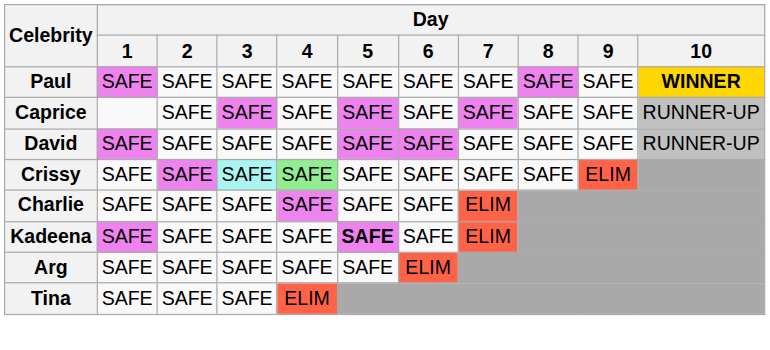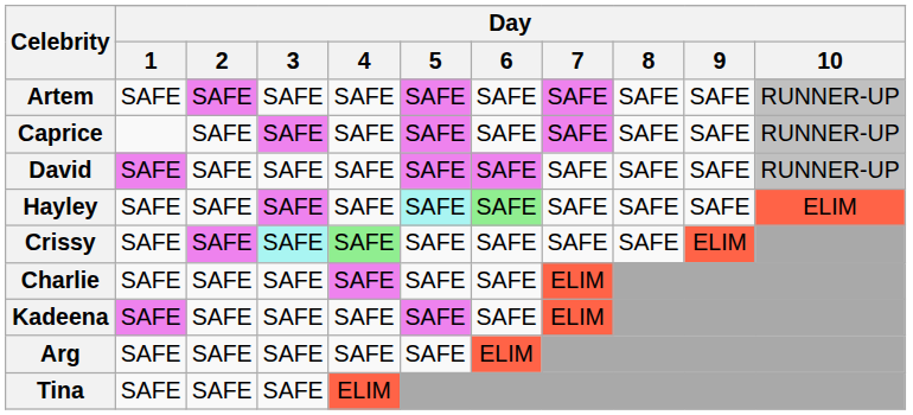- row: Paul | SAFE | SAFE | SAFE | SAFE | SAFE | SAFE | SAFE | SAFE | SAFE | WINNER
+ row: Artem | SAFE | SAFE | SAFE | SAFE | SAFE | SAFE | SAFE | SAFE | SAFE | RUNNER-UP
+ row: Hayley | SAFE | SAFE | SAFE | SAFE | SAFE | SAFE | SAFE | SAFE | SAFE | ELIM
Kadeena | Day / 5: bold -> normal
